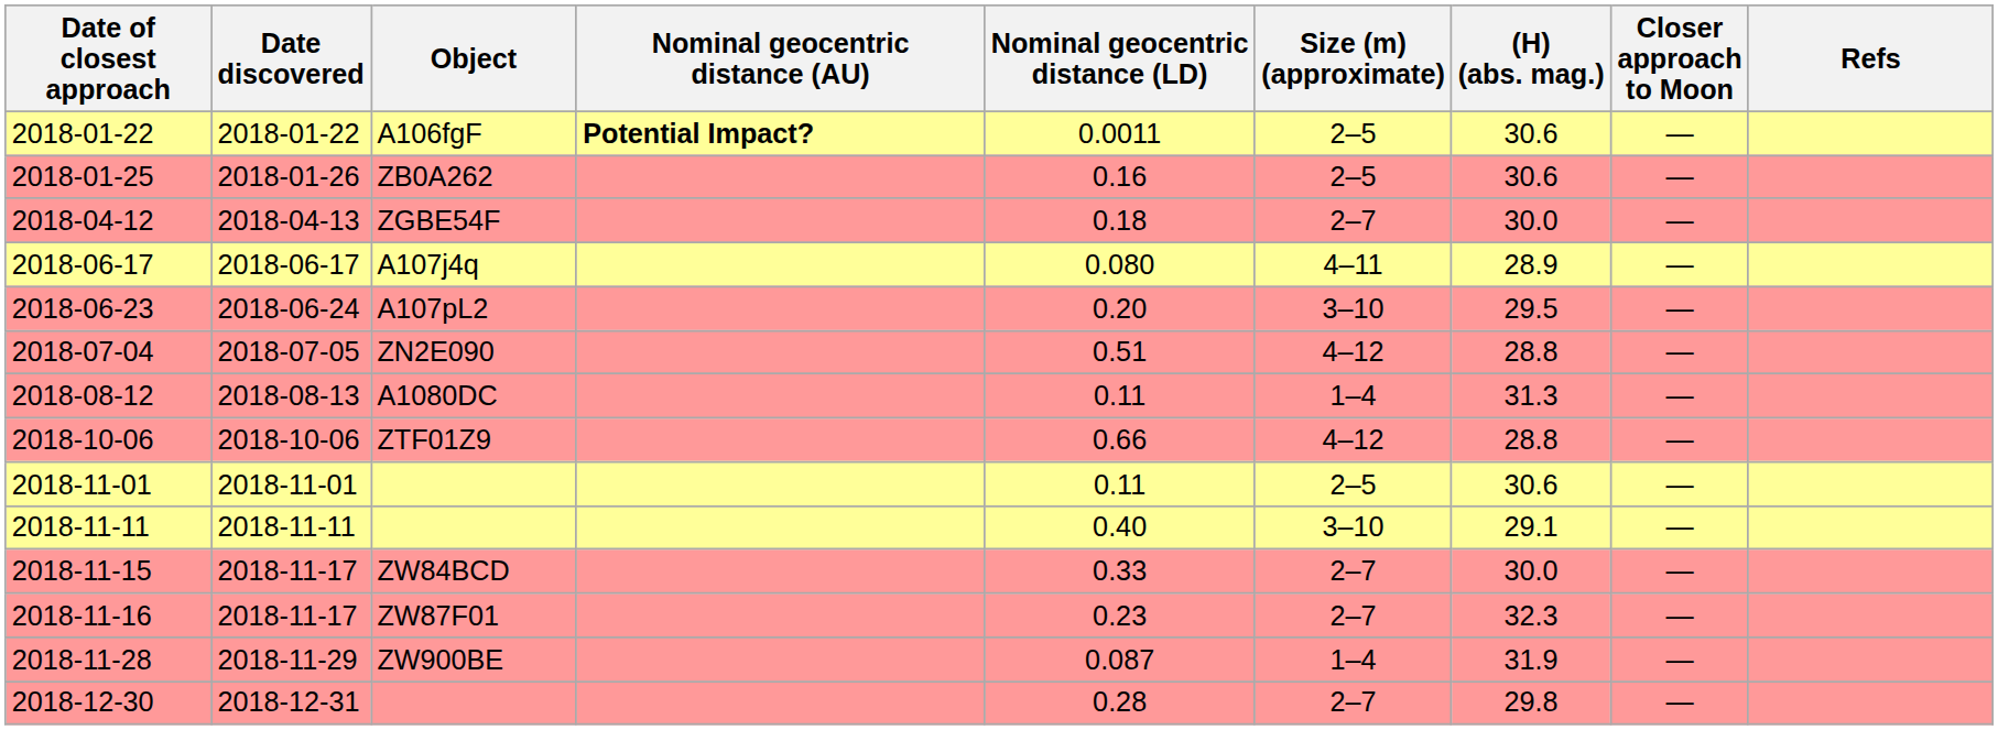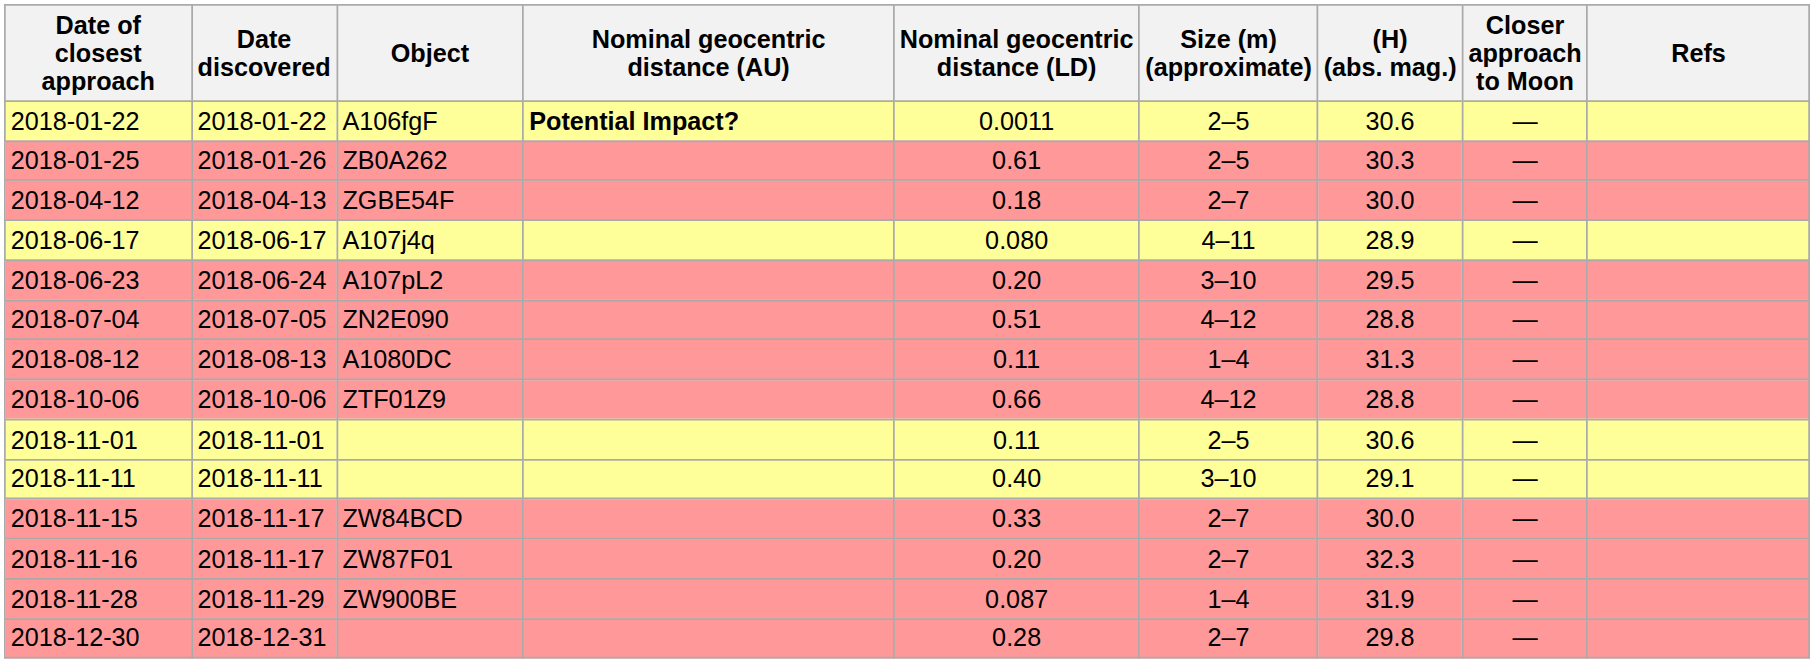2018-01-25 | Nominal geocentric distance (LD): 0.16 -> 0.61
2018-01-25 | (H) (abs. mag.): 30.6 -> 30.3
2018-11-16 | Nominal geocentric distance (LD): 0.23 -> 0.20
